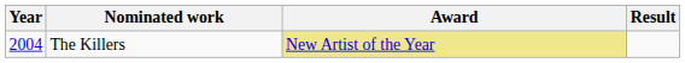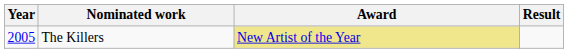The Killers | Year: 2004 -> 2005
